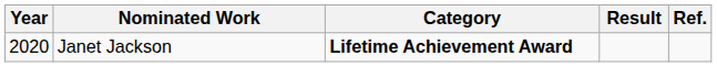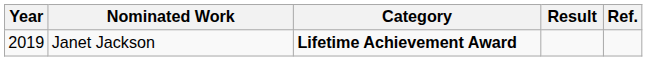Janet Jackson | Year: 2020 -> 2019
